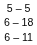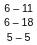rows swapped: 5 – 5 <-> 6 – 11
